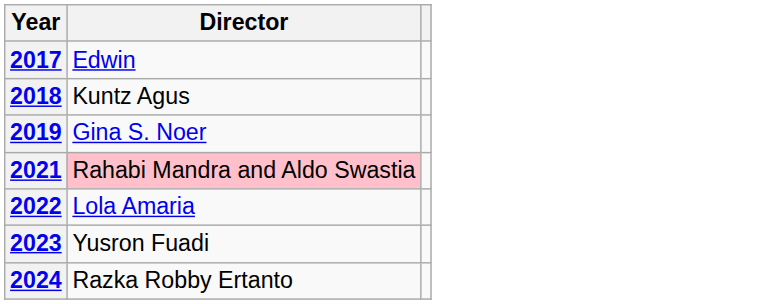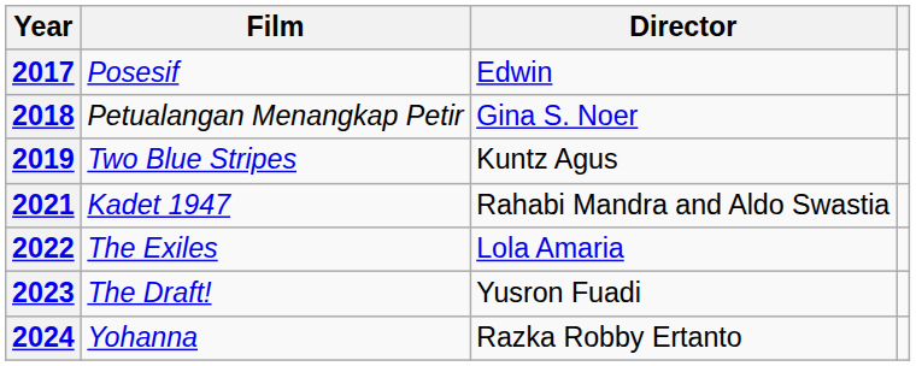+ column: Film | Posesif | Petualangan Menangkap Petir | Two Blue Stripes | Kadet 1947 | The Exiles | The Draft! | Yohanna
2018 | Director: Kuntz Agus -> Gina S. Noer
2019 | Director: Gina S. Noer -> Kuntz Agus
2021 | Director: pink background -> no background
